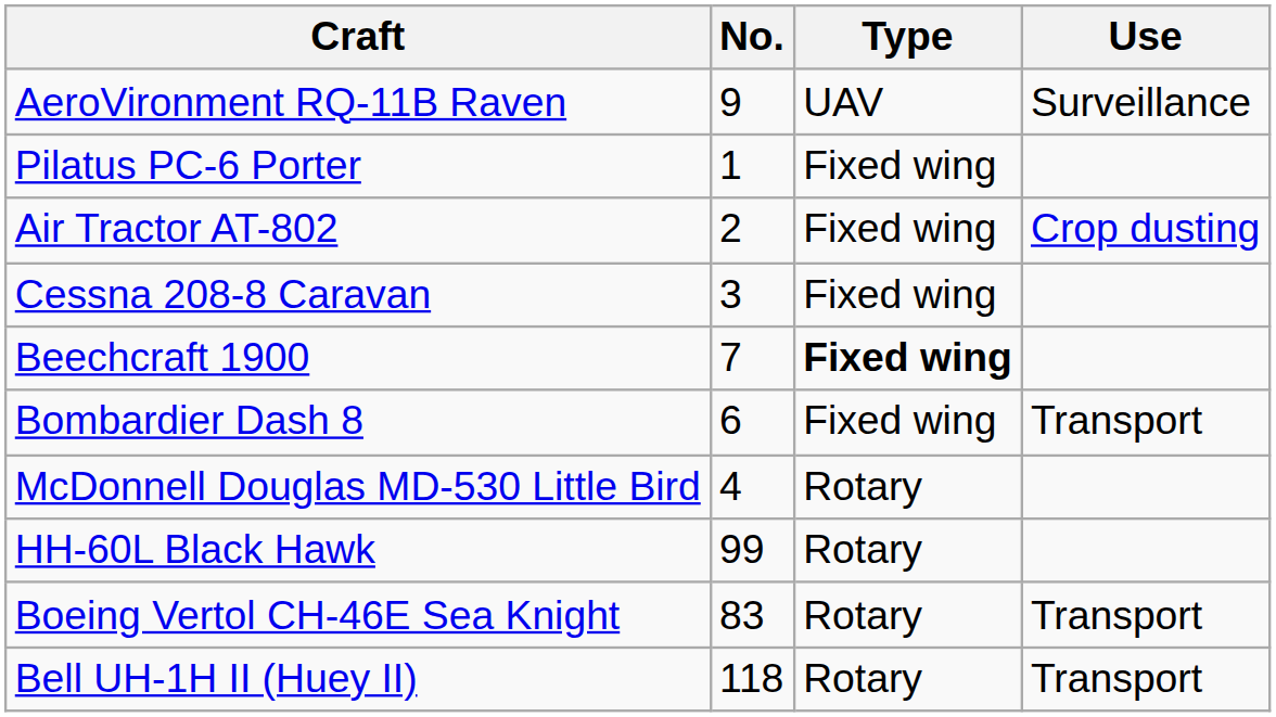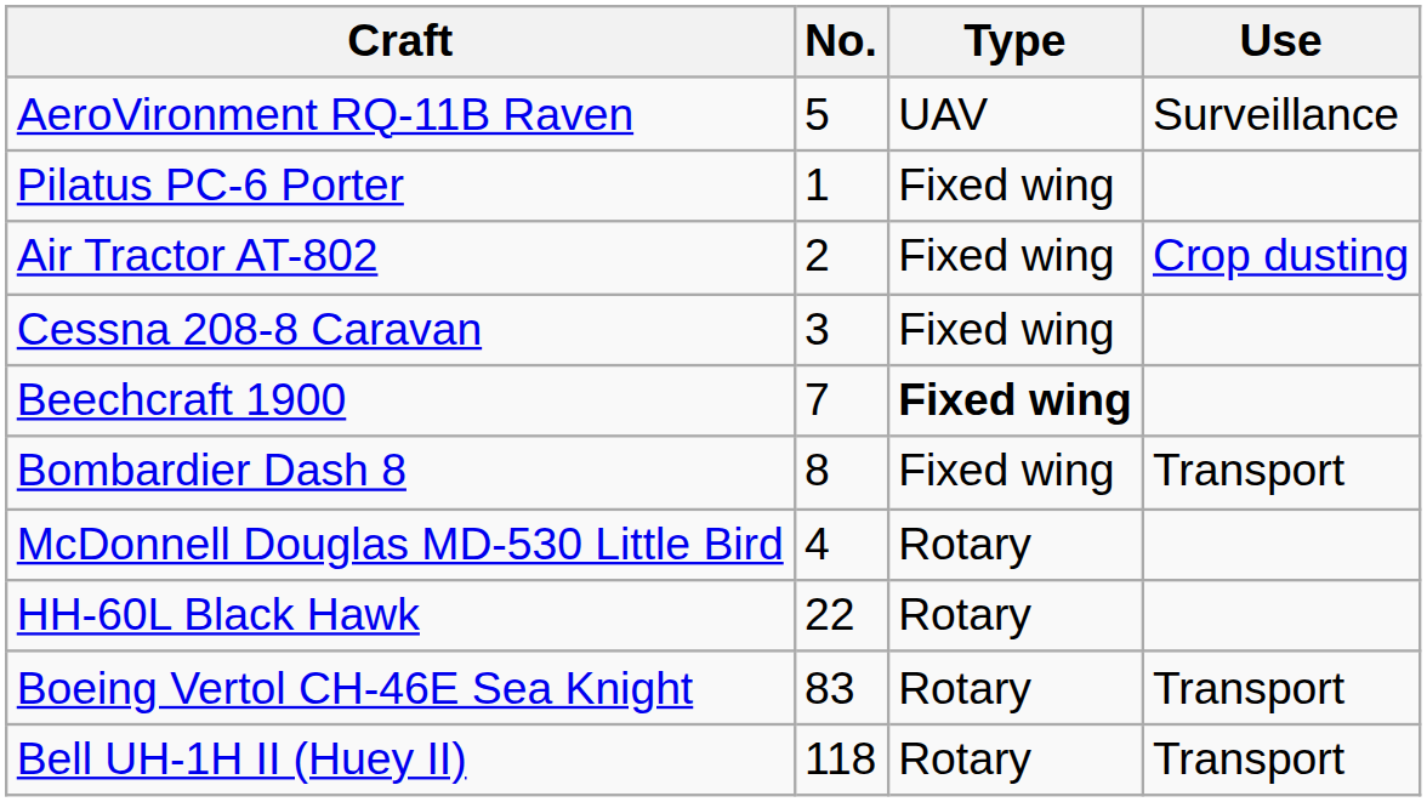AeroVironment RQ-11B Raven | No.: 9 -> 5
Bombardier Dash 8 | No.: 6 -> 8
HH-60L Black Hawk | No.: 99 -> 22
